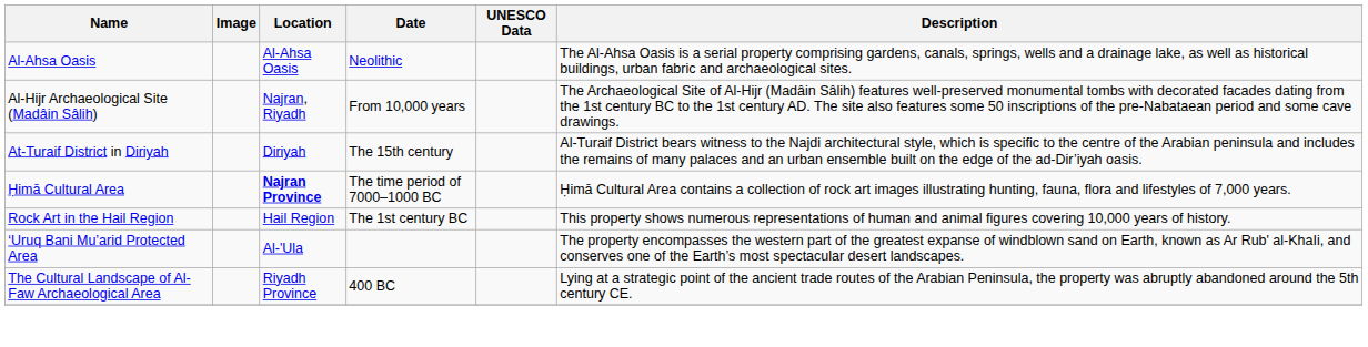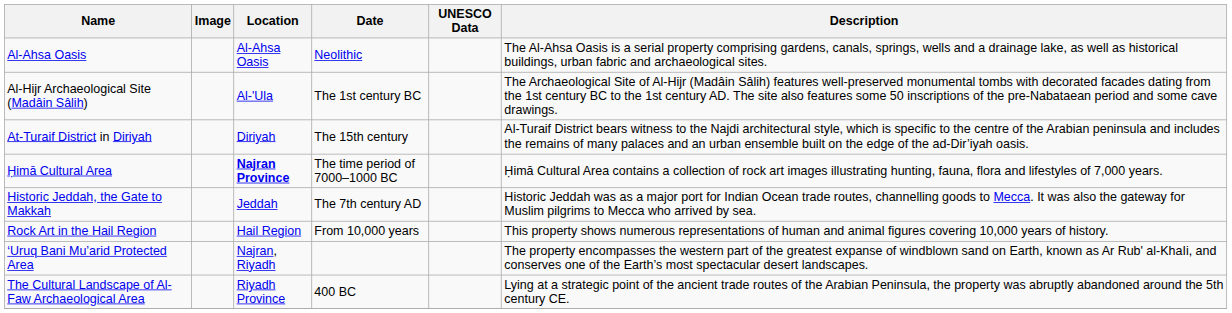Al-Hijr Archaeological Site (Madâin Sâlih) | Location: Najran, Riyadh -> Al-'Ula
Al-Hijr Archaeological Site (Madâin Sâlih) | Date: From 10,000 years -> The 1st century BC
+ row: Historic Jeddah, the Gate to Makkah | Jeddah | The 7th century AD | Historic Jeddah was as a major port for Indian Ocean trade routes, channelling goods to Mecca. It was also the gateway for Muslim pilgrims to Mecca who arrived by sea.
Rock Art in the Hail Region | Date: The 1st century BC -> From 10,000 years
‘Uruq Bani Mu’arid Protected Area | Location: Al-'Ula -> Najran, Riyadh
